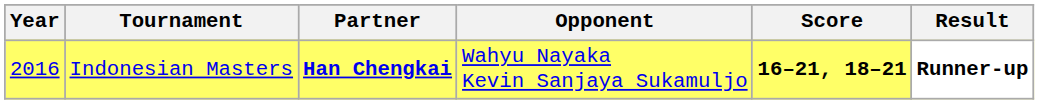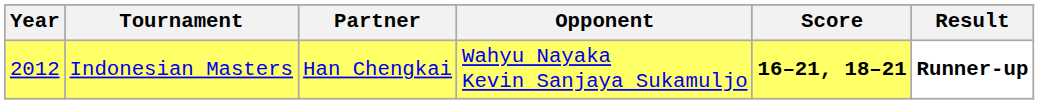Indonesian Masters | Year: 2016 -> 2012
Indonesian Masters | Partner: bold -> normal
